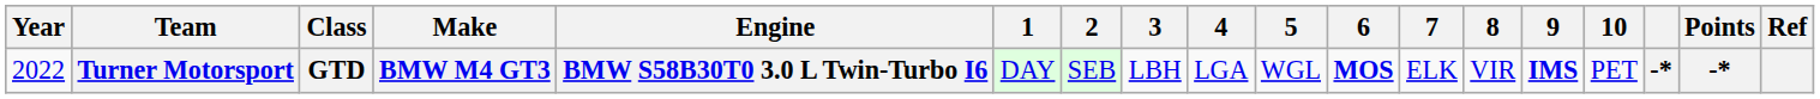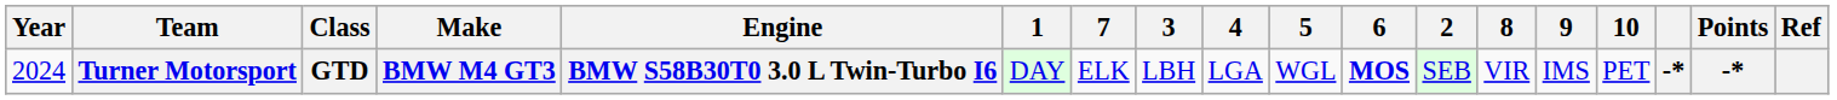columns swapped: 2 <-> 7
Turner Motorsport | Year: 2022 -> 2024
Turner Motorsport | 9: bold -> normal
